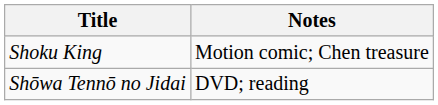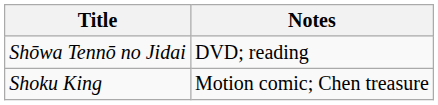rows swapped: Shōwa Tennō no Jidai <-> Shoku King
